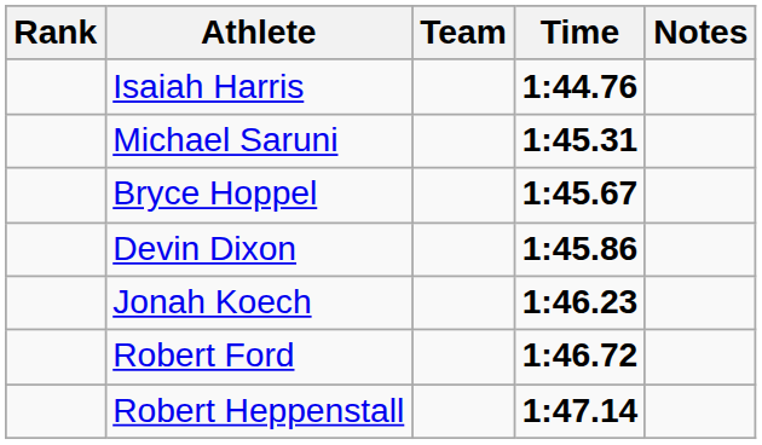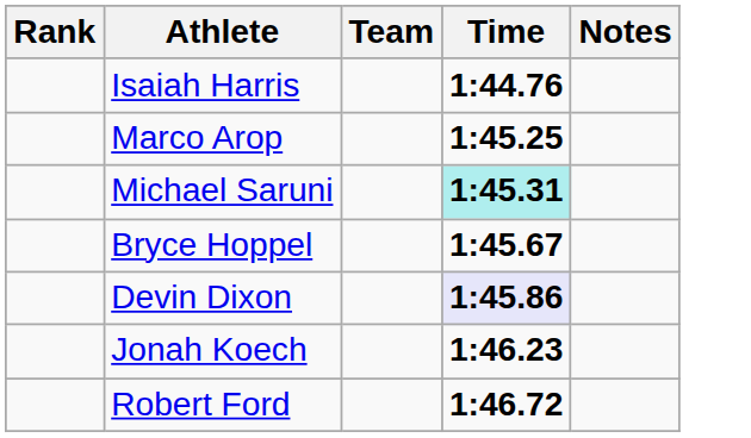+ row: Marco Arop | 1:45.25
Michael Saruni | Time: no background -> paleturquoise background
Devin Dixon | Time: no background -> lavender background
- row: Robert Heppenstall | 1:47.14
